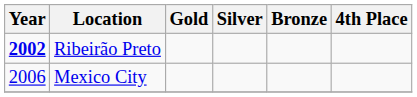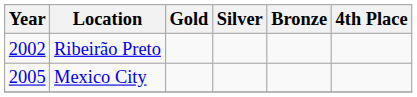Ribeirão Preto | Year: bold -> normal
Mexico City | Year: 2006 -> 2005
